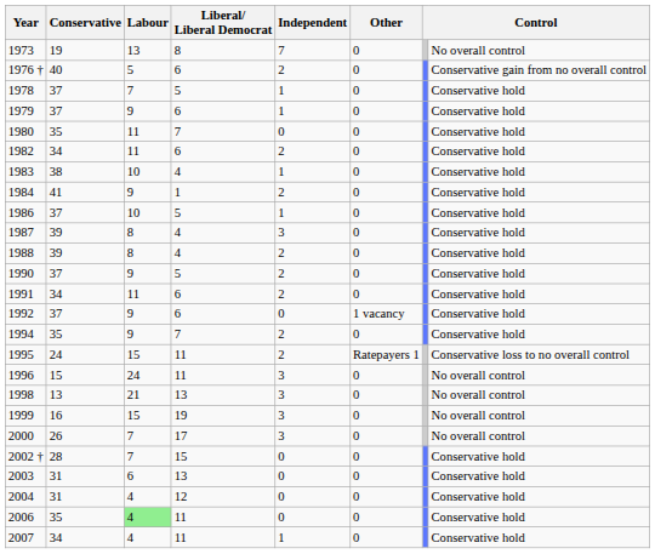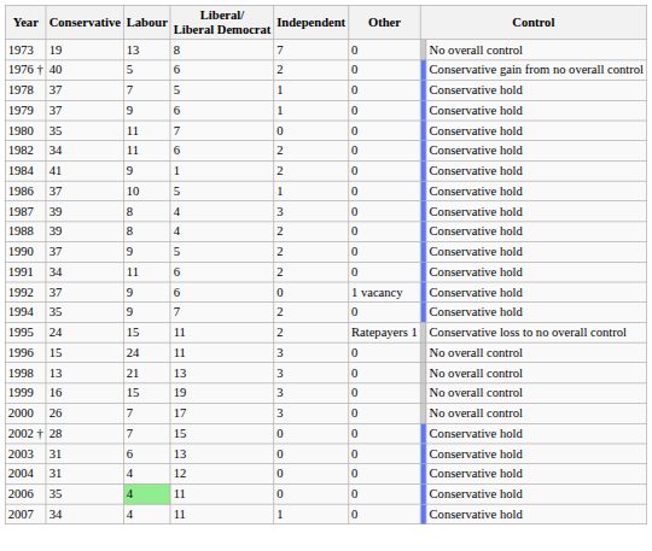- row: 1983 | 38 | 10 | 4 | 1 | 0 | Conservative hold
